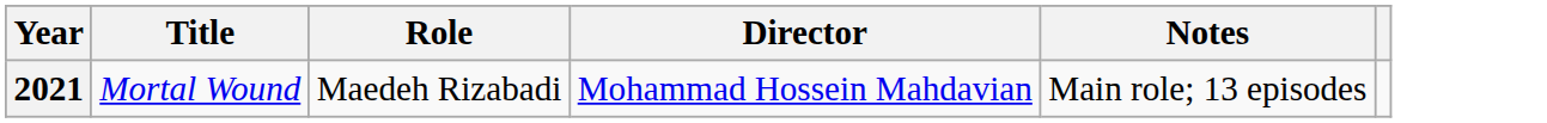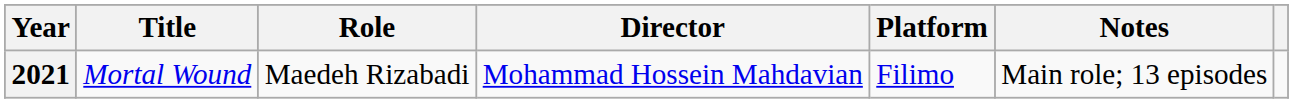+ column: Platform | Filimo
